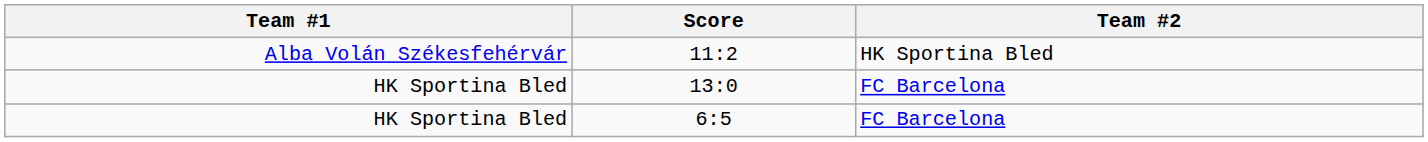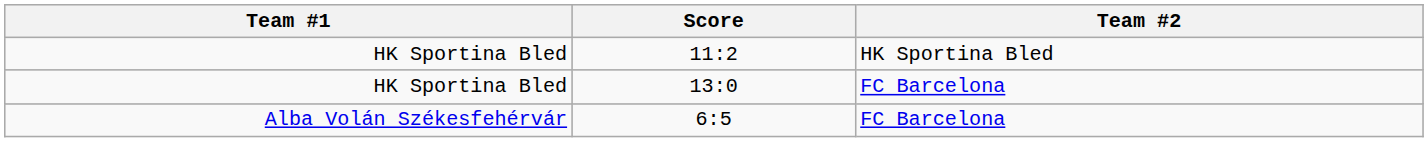11:2 | Team #1: Alba Volán Székesfehérvár -> HK Sportina Bled
6:5 | Team #1: HK Sportina Bled -> Alba Volán Székesfehérvár
